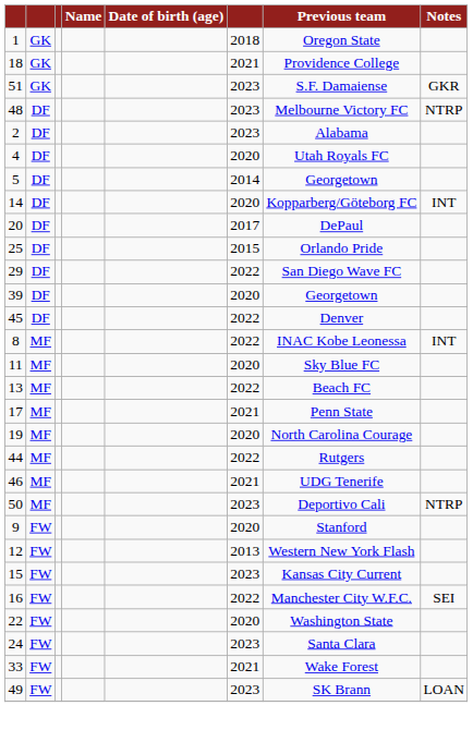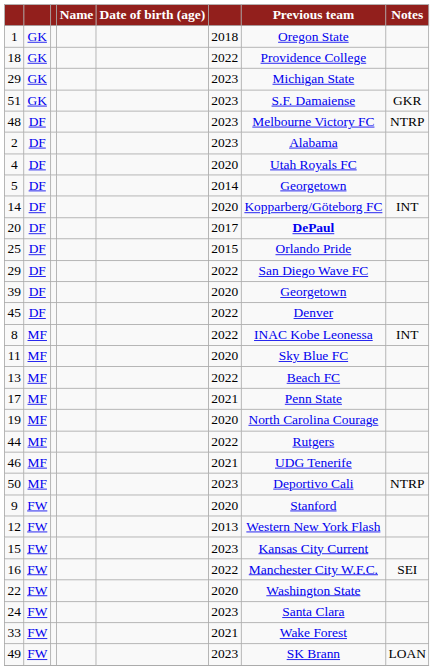18 | column 6: 2021 -> 2022
+ row: 29 | GK | 2023 | Michigan State
20 | Previous team: normal -> bold
